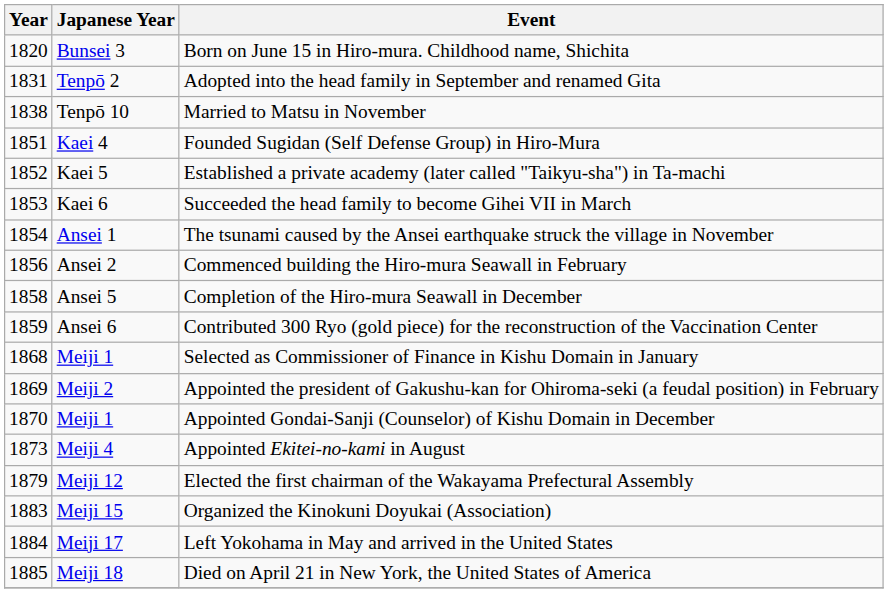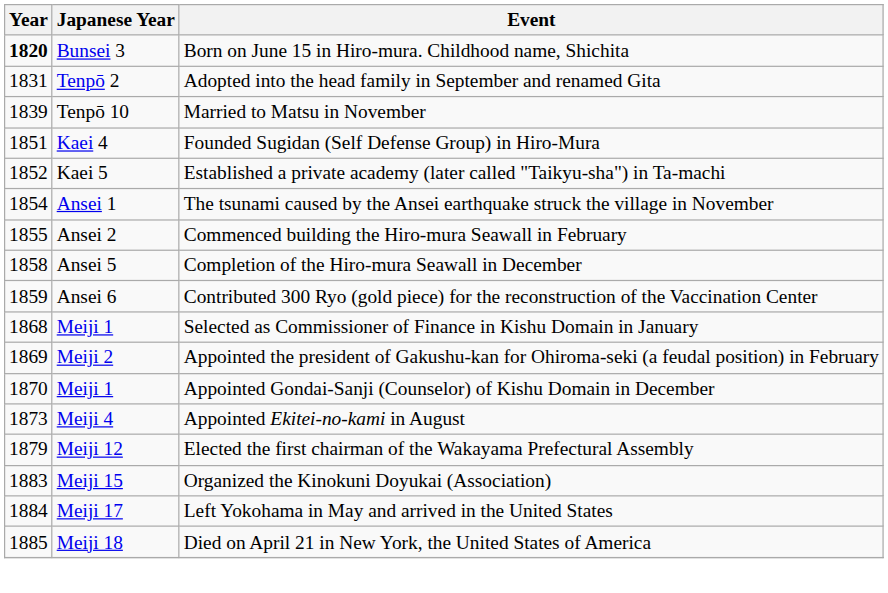Born on June 15 in Hiro-mura. Childhood name, Shichita | Year: normal -> bold
Married to Matsu in November | Year: 1838 -> 1839
- row: 1853 | Kaei 6 | Succeeded the head family to become Gihei VII in March
Commenced building the Hiro-mura Seawall in February | Year: 1856 -> 1855
